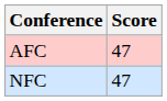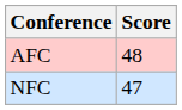AFC | Score: 47 -> 48
